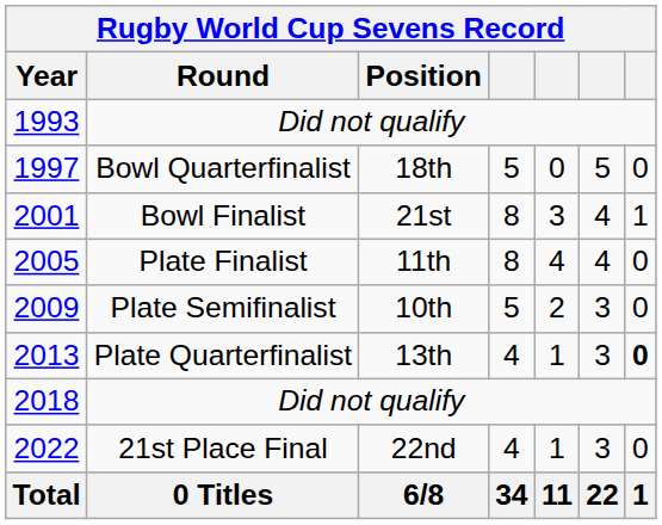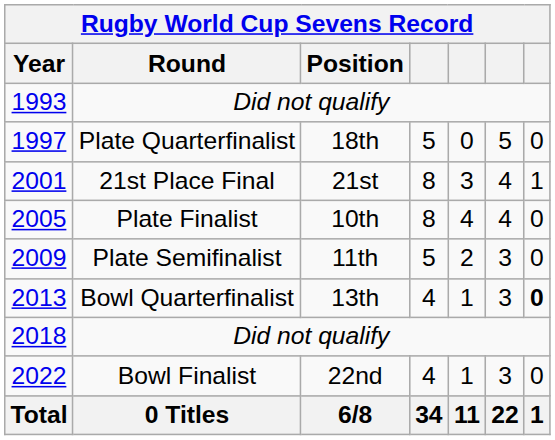1997 | Round: Bowl Quarterfinalist -> Plate Quarterfinalist
2001 | Round: Bowl Finalist -> 21st Place Final
2005 | Position: 11th -> 10th
2009 | Position: 10th -> 11th
2013 | Round: Plate Quarterfinalist -> Bowl Quarterfinalist
2022 | Round: 21st Place Final -> Bowl Finalist
